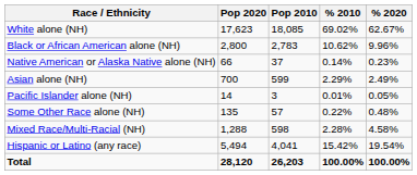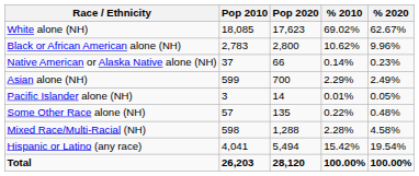columns swapped: Pop 2010 <-> Pop 2020
